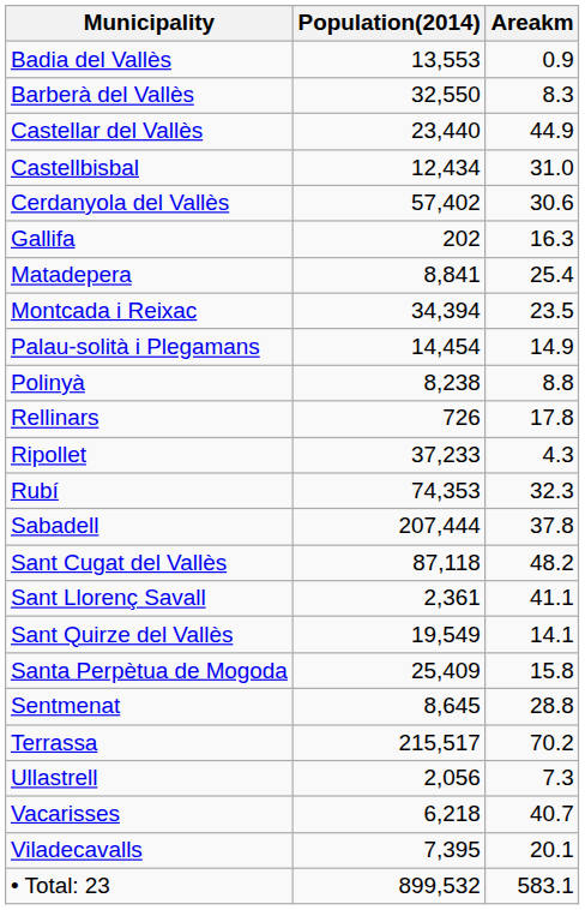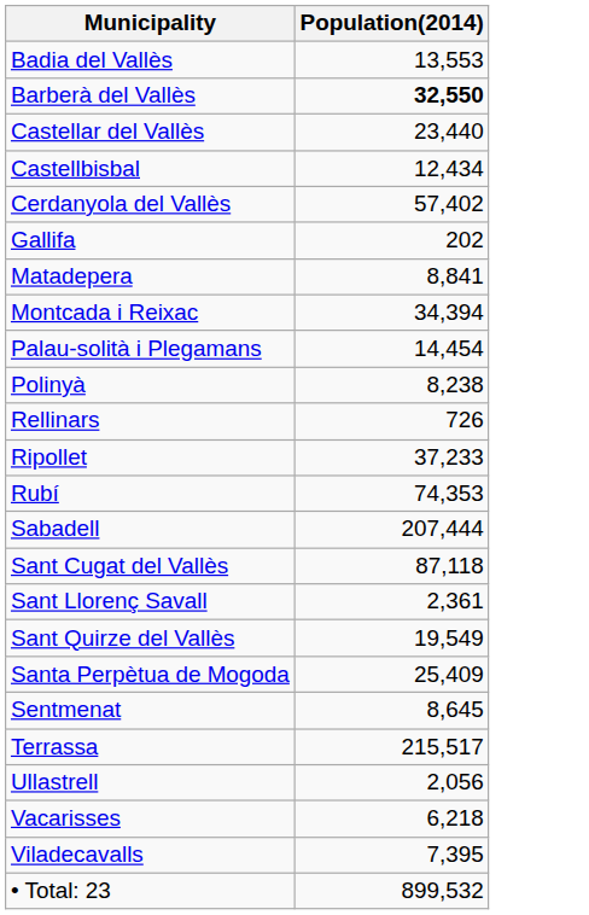- column: Areakm | 0.9 | 8.3 | 44.9 | 31.0 | 30.6 | 16.3 | 25.4 | 23.5 | 14.9 | 8.8 | 17.8 | 4.3 | 32.3 | 37.8 | 48.2 | 41.1 | 14.1 | 15.8 | 28.8 | 70.2 | 7.3 | 40.7 | 20.1 | 583.1
Barberà del Vallès | Population(2014): normal -> bold
